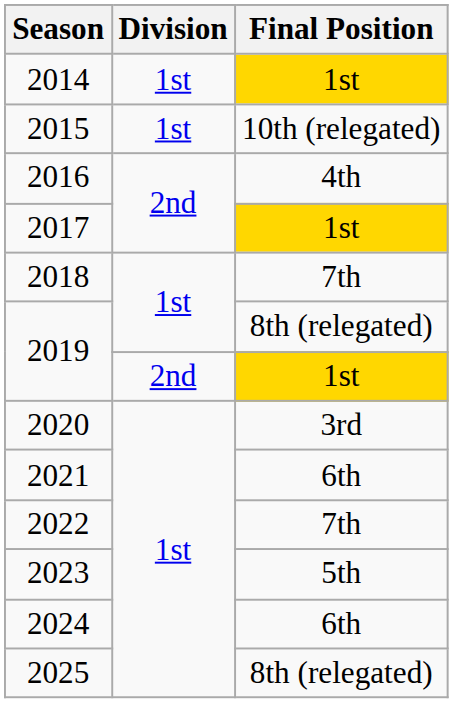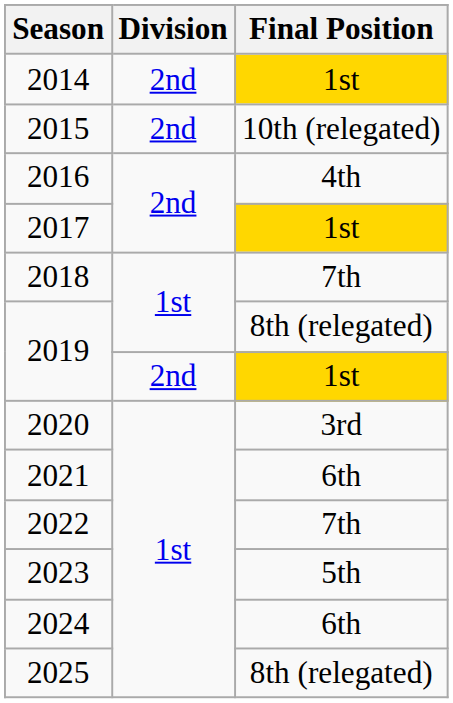2014 | Division: 1st -> 2nd
2015 | Division: 1st -> 2nd
